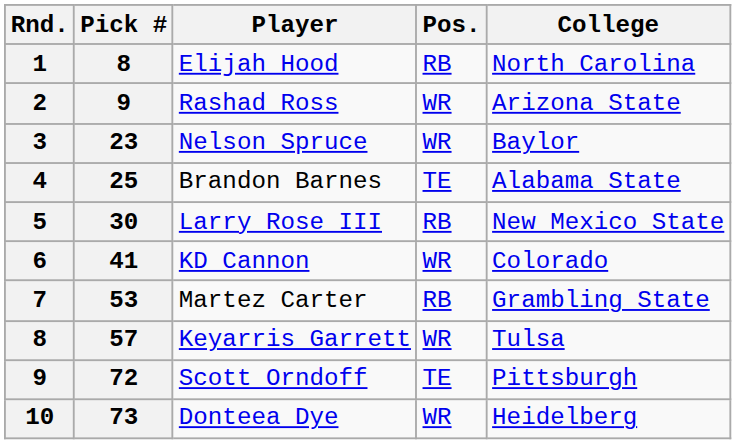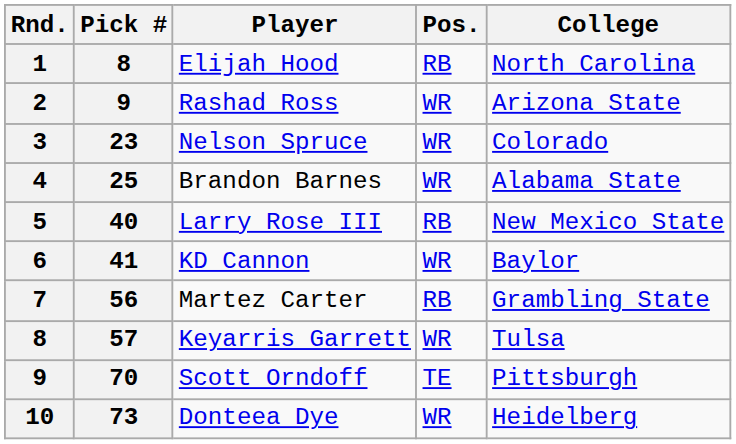Nelson Spruce | College: Baylor -> Colorado
Brandon Barnes | Pos.: TE -> WR
Larry Rose III | Pick #: 30 -> 40
KD Cannon | College: Colorado -> Baylor
Martez Carter | Pick #: 53 -> 56
Scott Orndoff | Pick #: 72 -> 70
